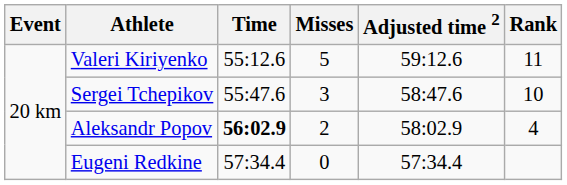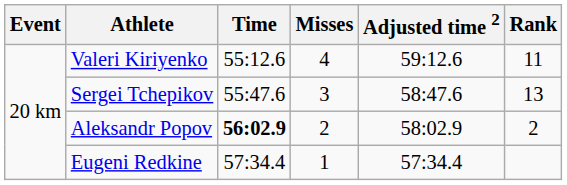Valeri Kiriyenko | Misses: 5 -> 4
Sergei Tchepikov | Rank: 10 -> 13
Aleksandr Popov | Rank: 4 -> 2
Eugeni Redkine | Misses: 0 -> 1
